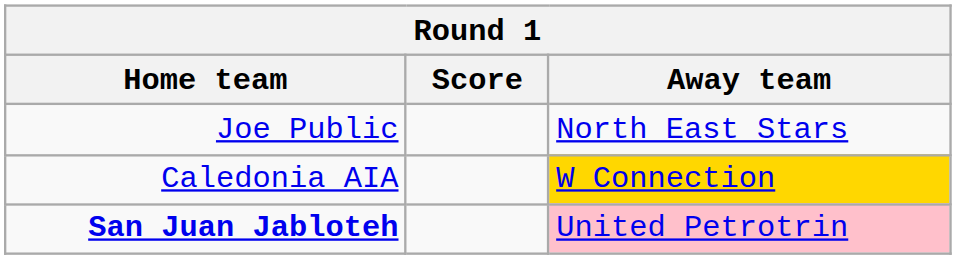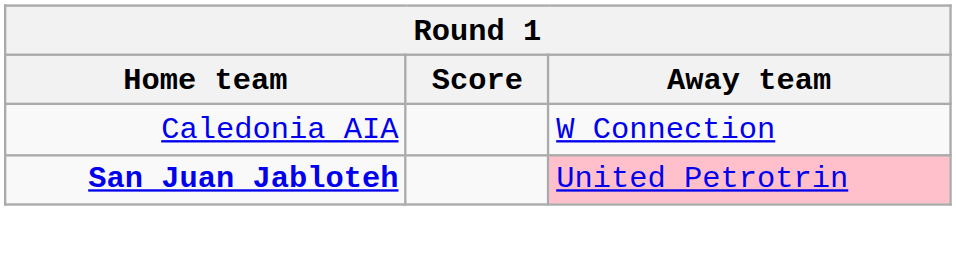- row: Joe Public | North East Stars
Caledonia AIA | Away team: gold background -> no background
